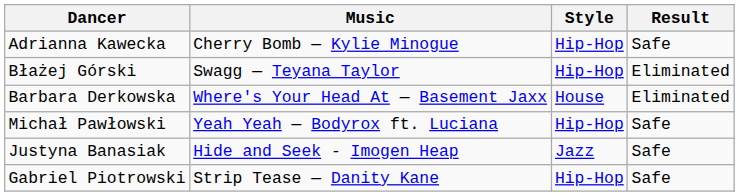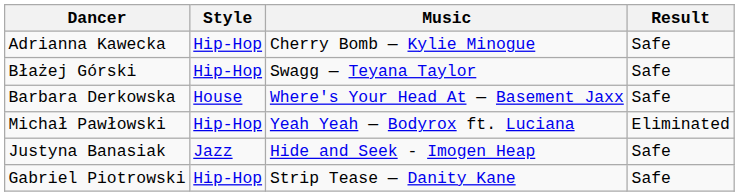columns swapped: Style <-> Music
Błażej Górski | Result: Eliminated -> Safe
Barbara Derkowska | Result: Eliminated -> Safe
Michał Pawłowski | Result: Safe -> Eliminated
